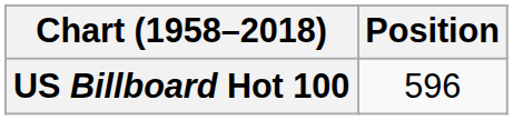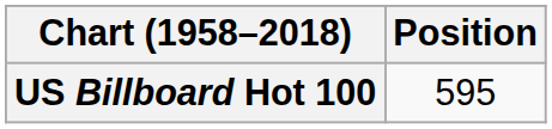US Billboard Hot 100 | Position: 596 -> 595
